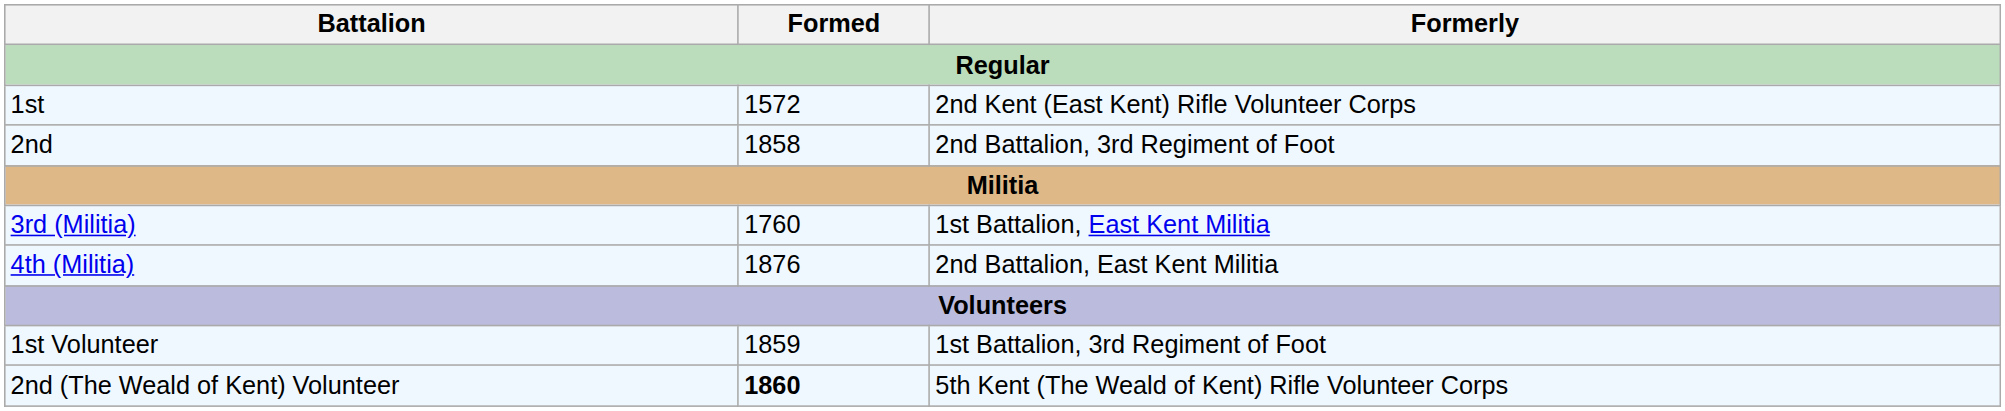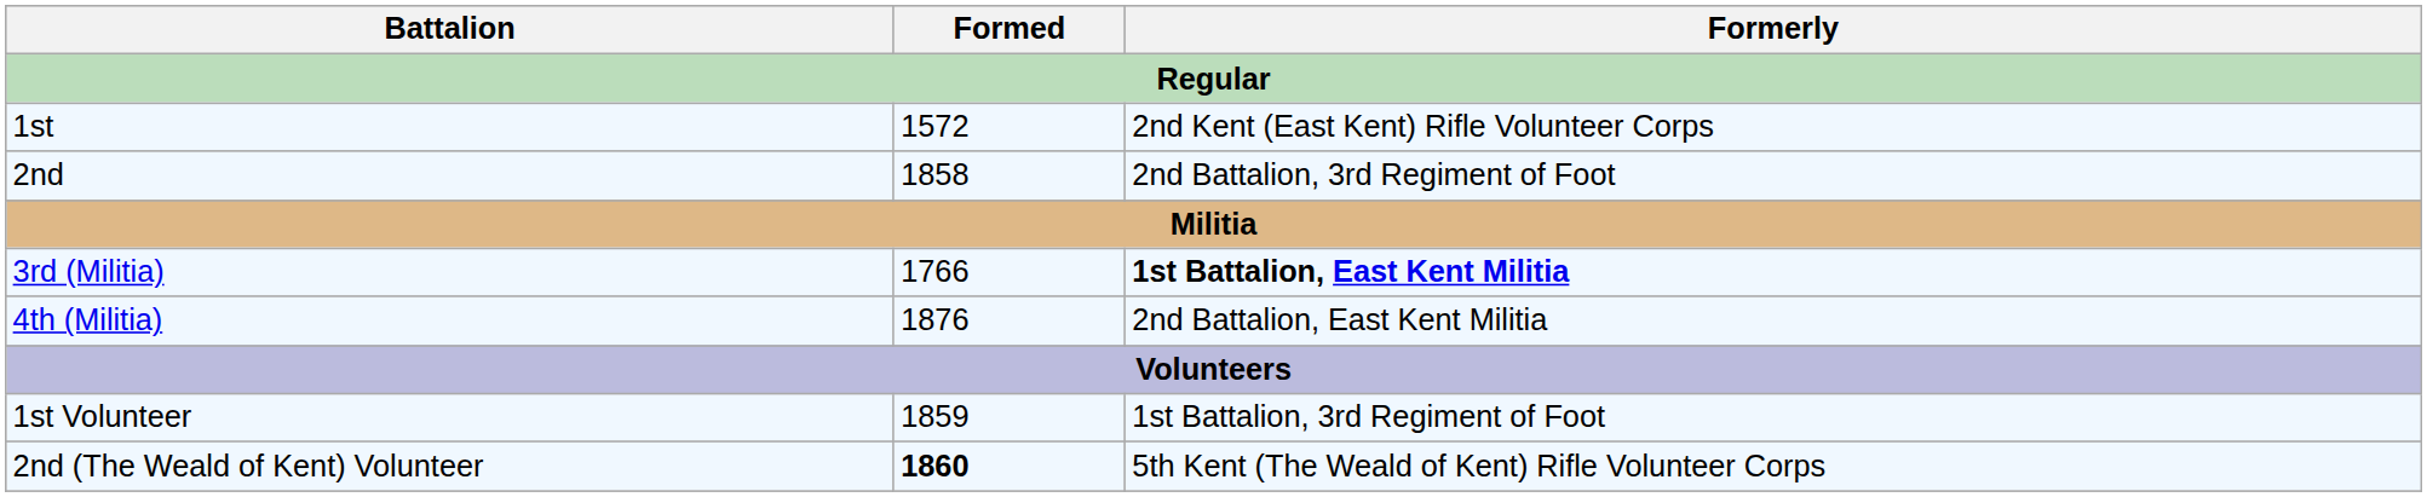3rd (Militia) | Formed: 1760 -> 1766
3rd (Militia) | Formerly: normal -> bold
